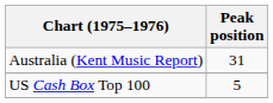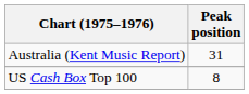US Cash Box Top 100 | Peak position: 5 -> 8
